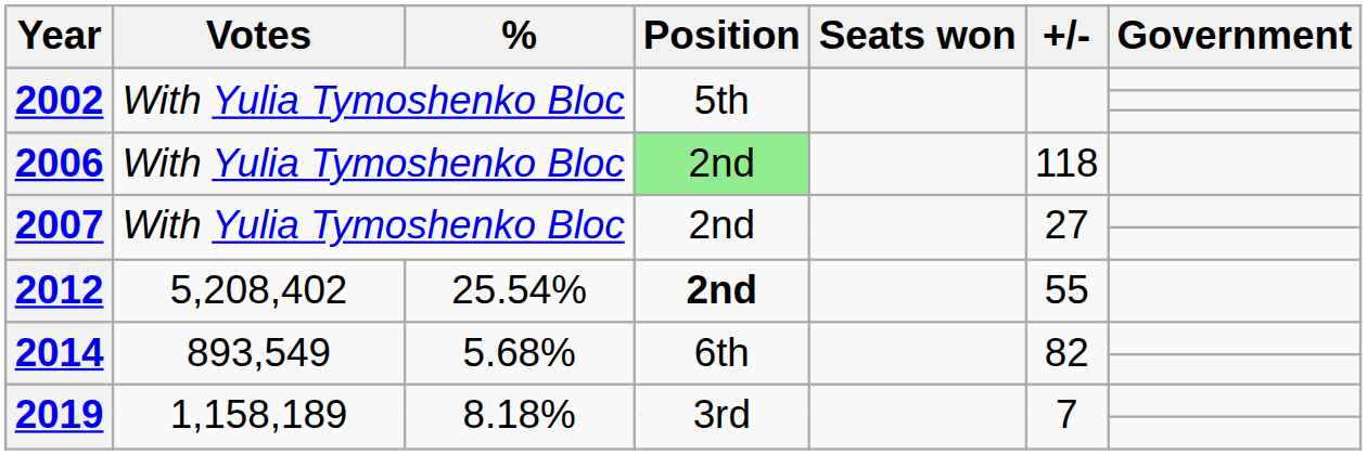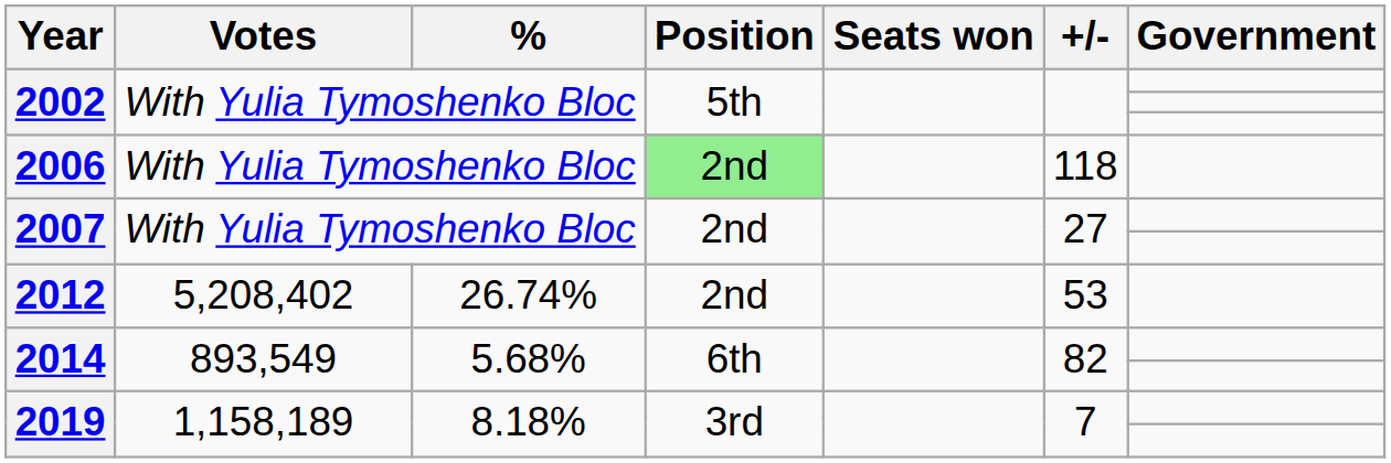2012 | %: 25.54% -> 26.74%
2012 | Position: bold -> normal
2012 | +/-: 55 -> 53
